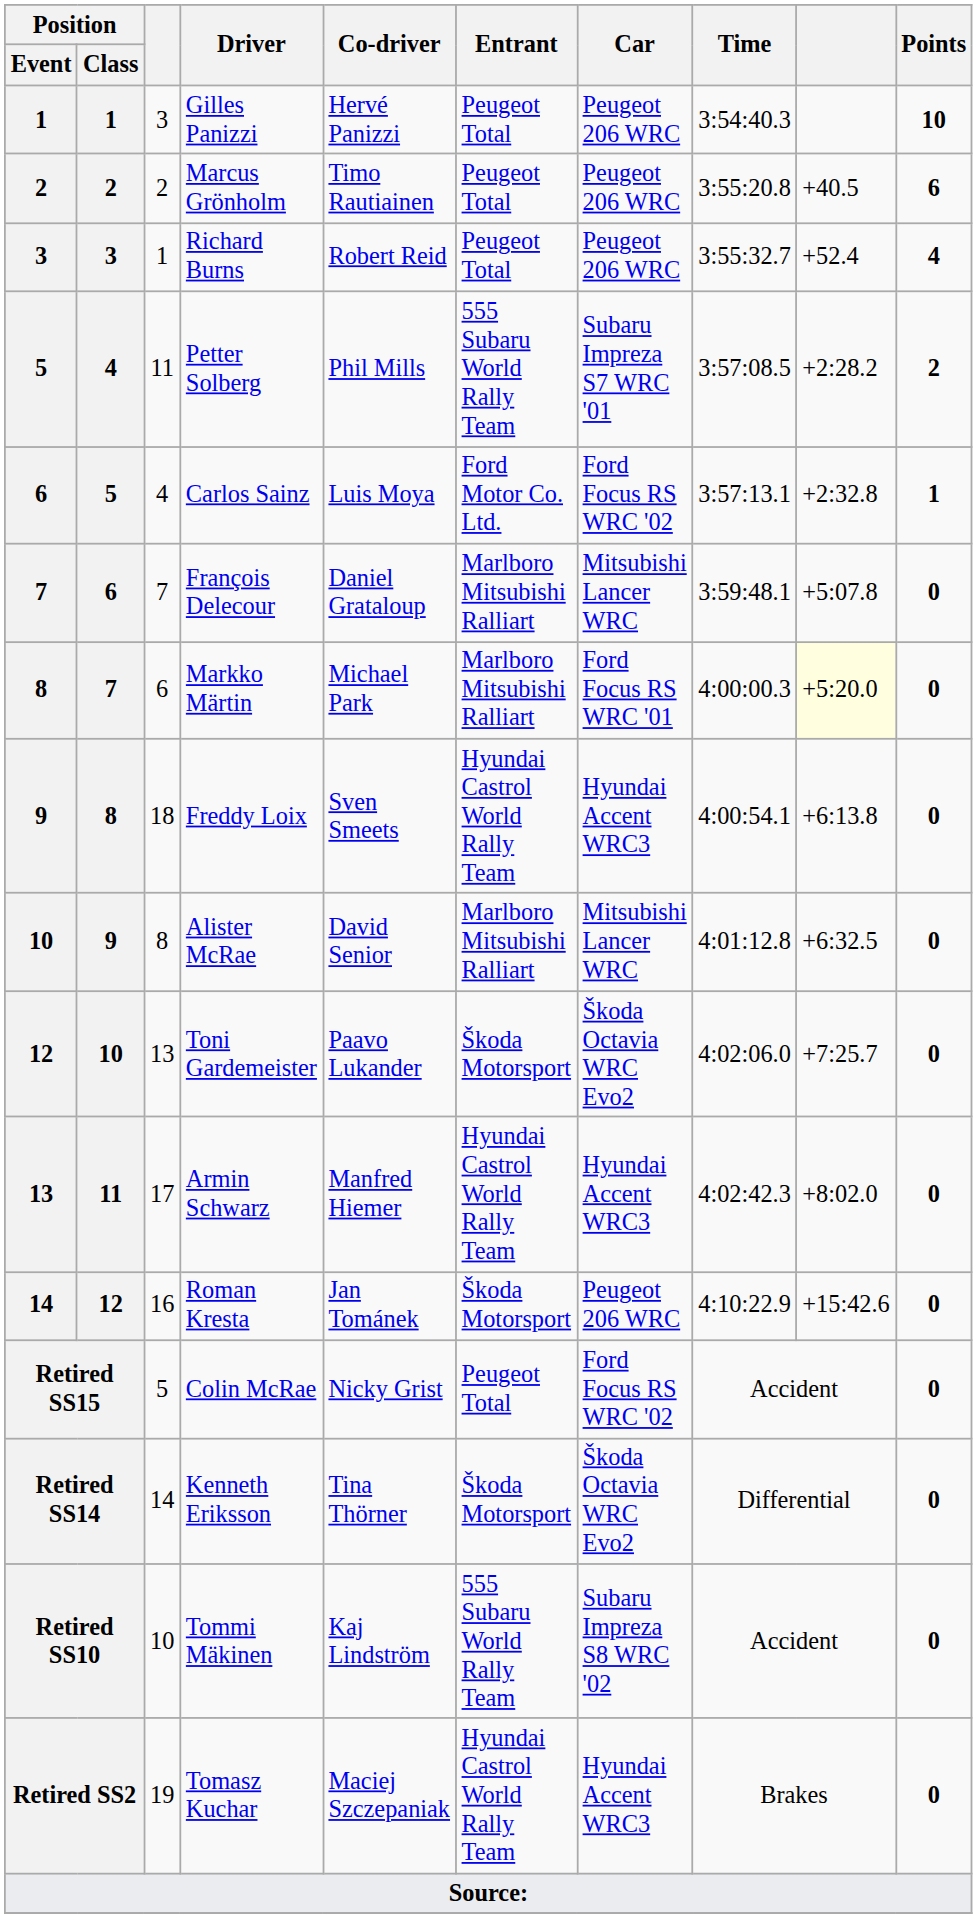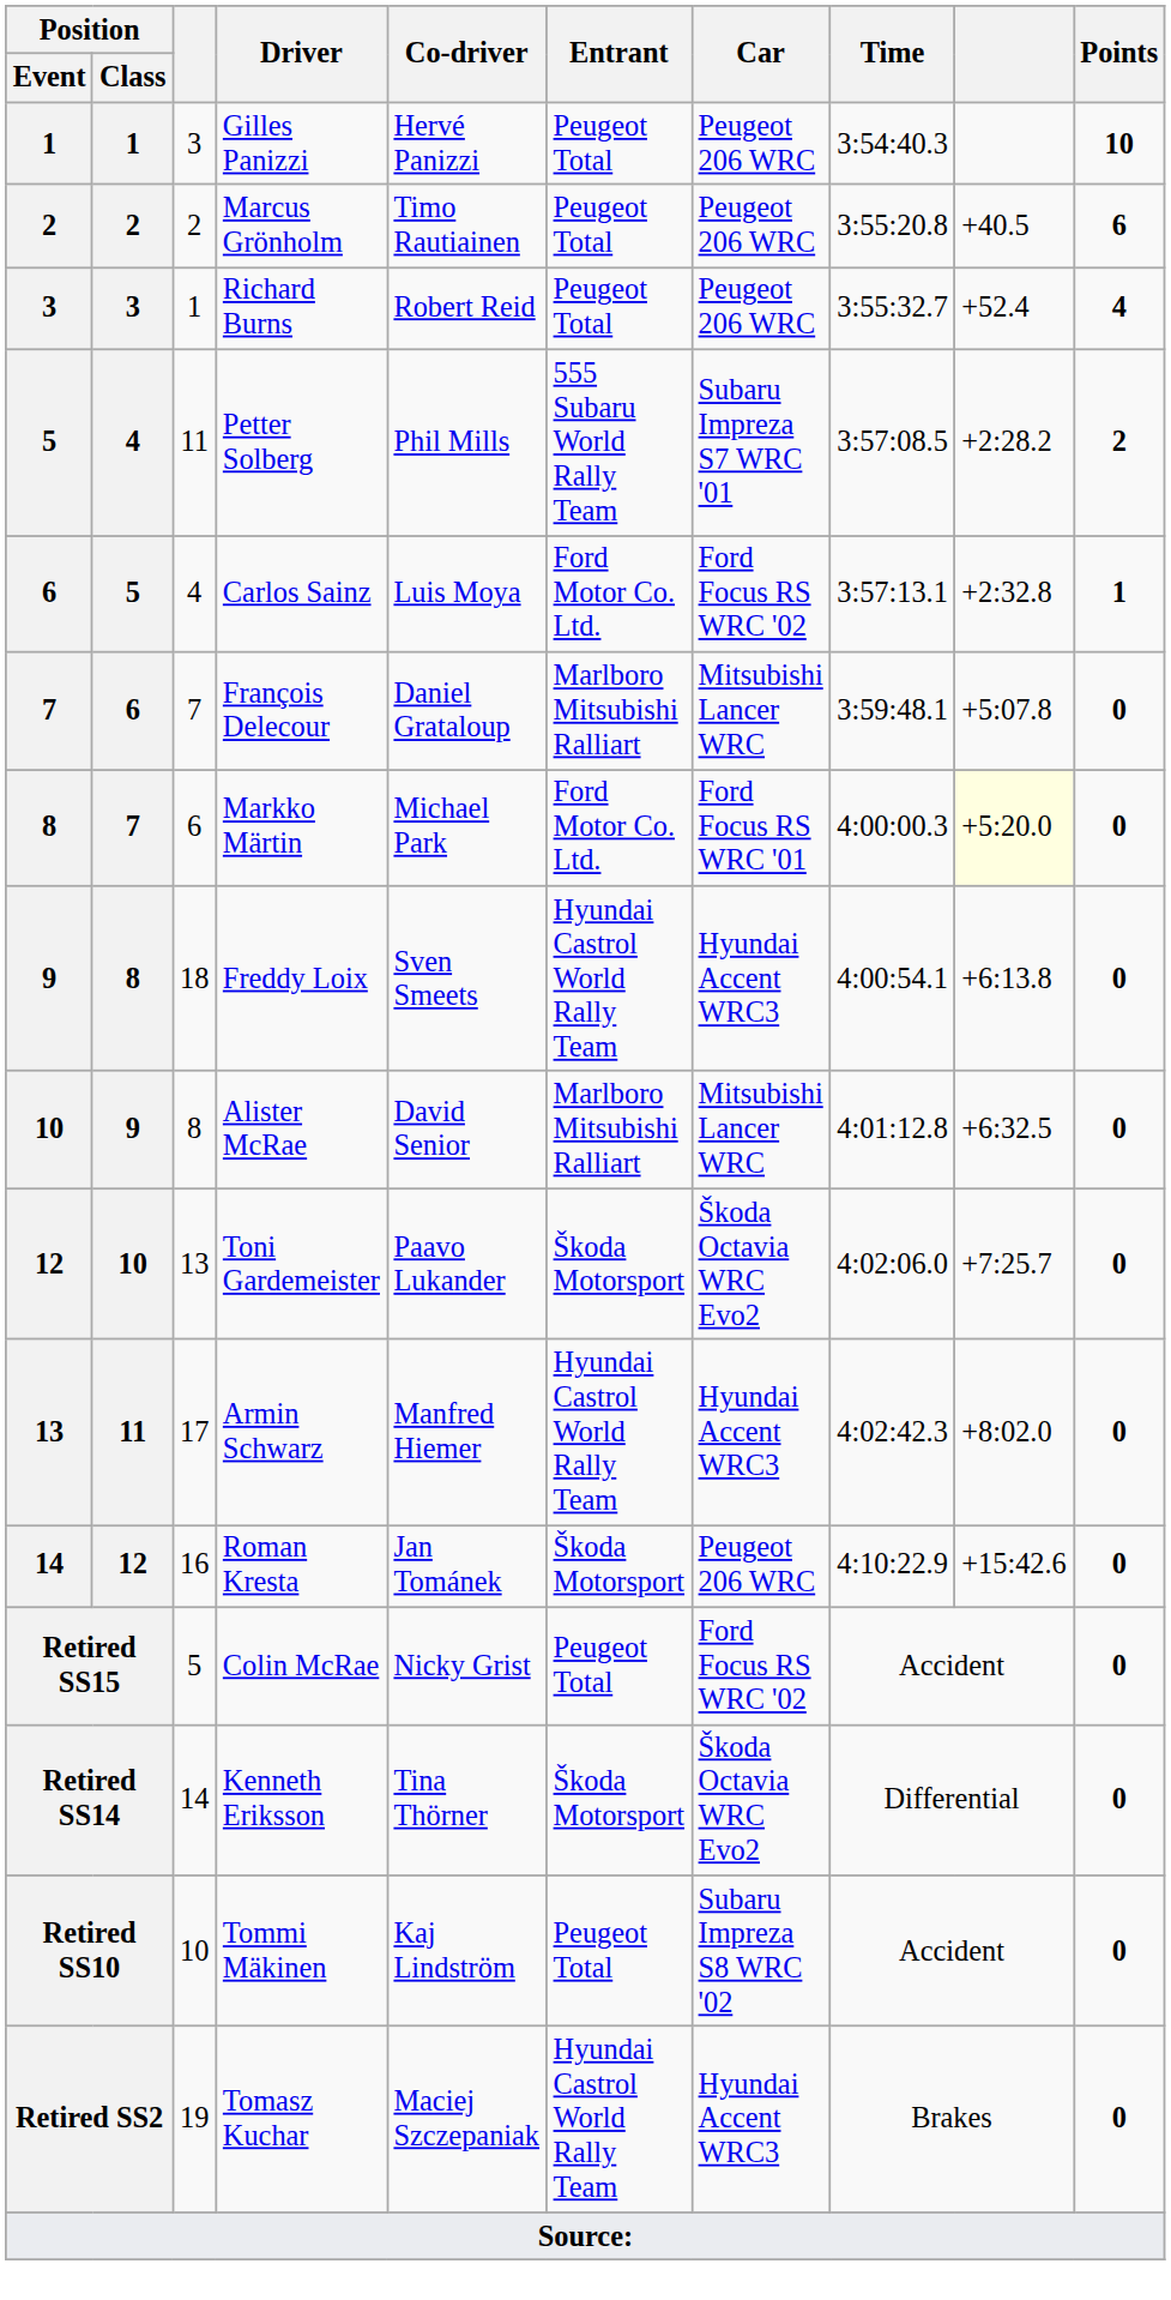Markko Märtin | Entrant: Marlboro Mitsubishi Ralliart -> Ford Motor Co. Ltd.
Tommi Mäkinen | Entrant: 555 Subaru World Rally Team -> Peugeot Total
